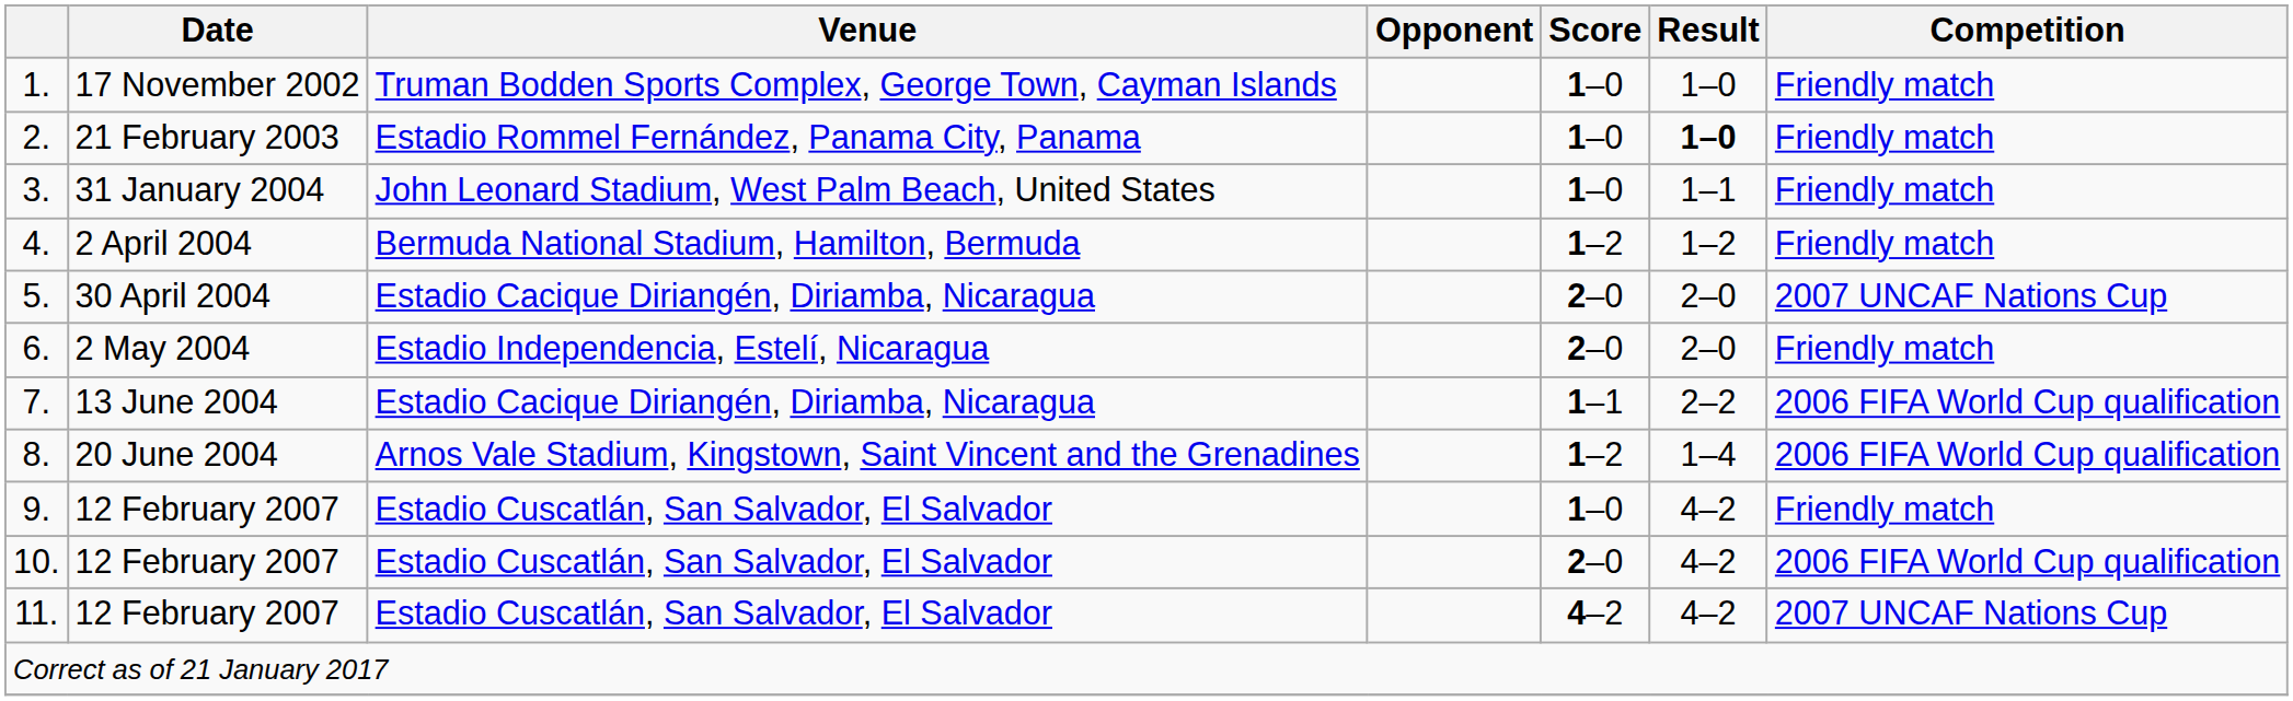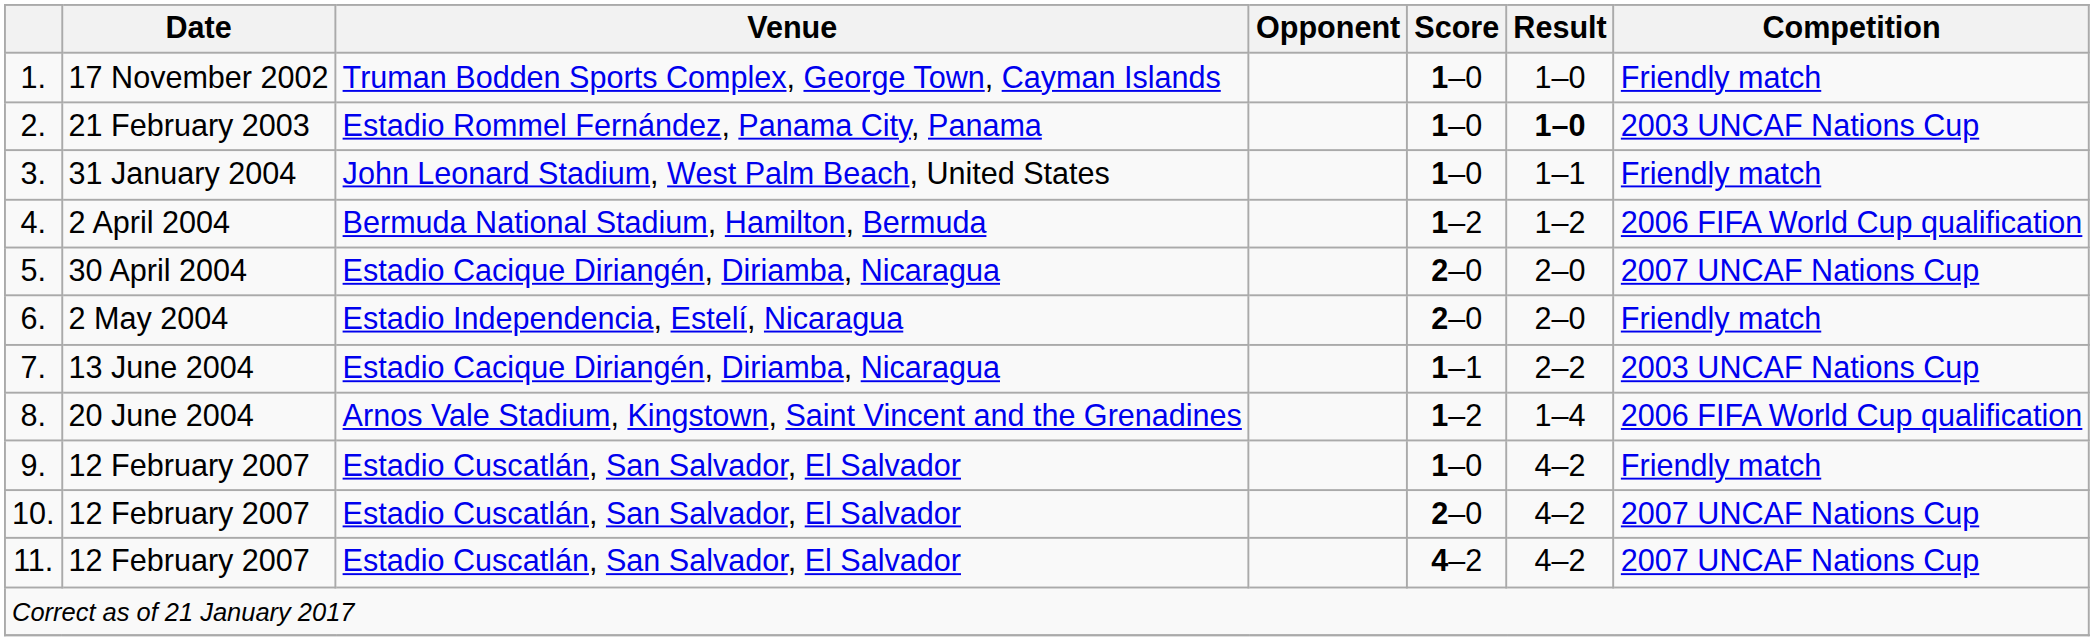2. | Competition: Friendly match -> 2003 UNCAF Nations Cup
4. | Competition: Friendly match -> 2006 FIFA World Cup qualification
7. | Competition: 2006 FIFA World Cup qualification -> 2003 UNCAF Nations Cup
10. | Competition: 2006 FIFA World Cup qualification -> 2007 UNCAF Nations Cup
